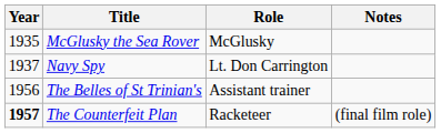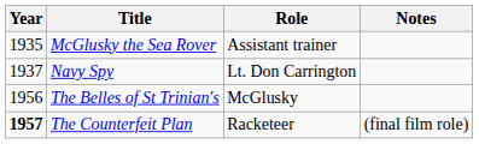McGlusky the Sea Rover | Role: McGlusky -> Assistant trainer
The Belles of St Trinian's | Role: Assistant trainer -> McGlusky
